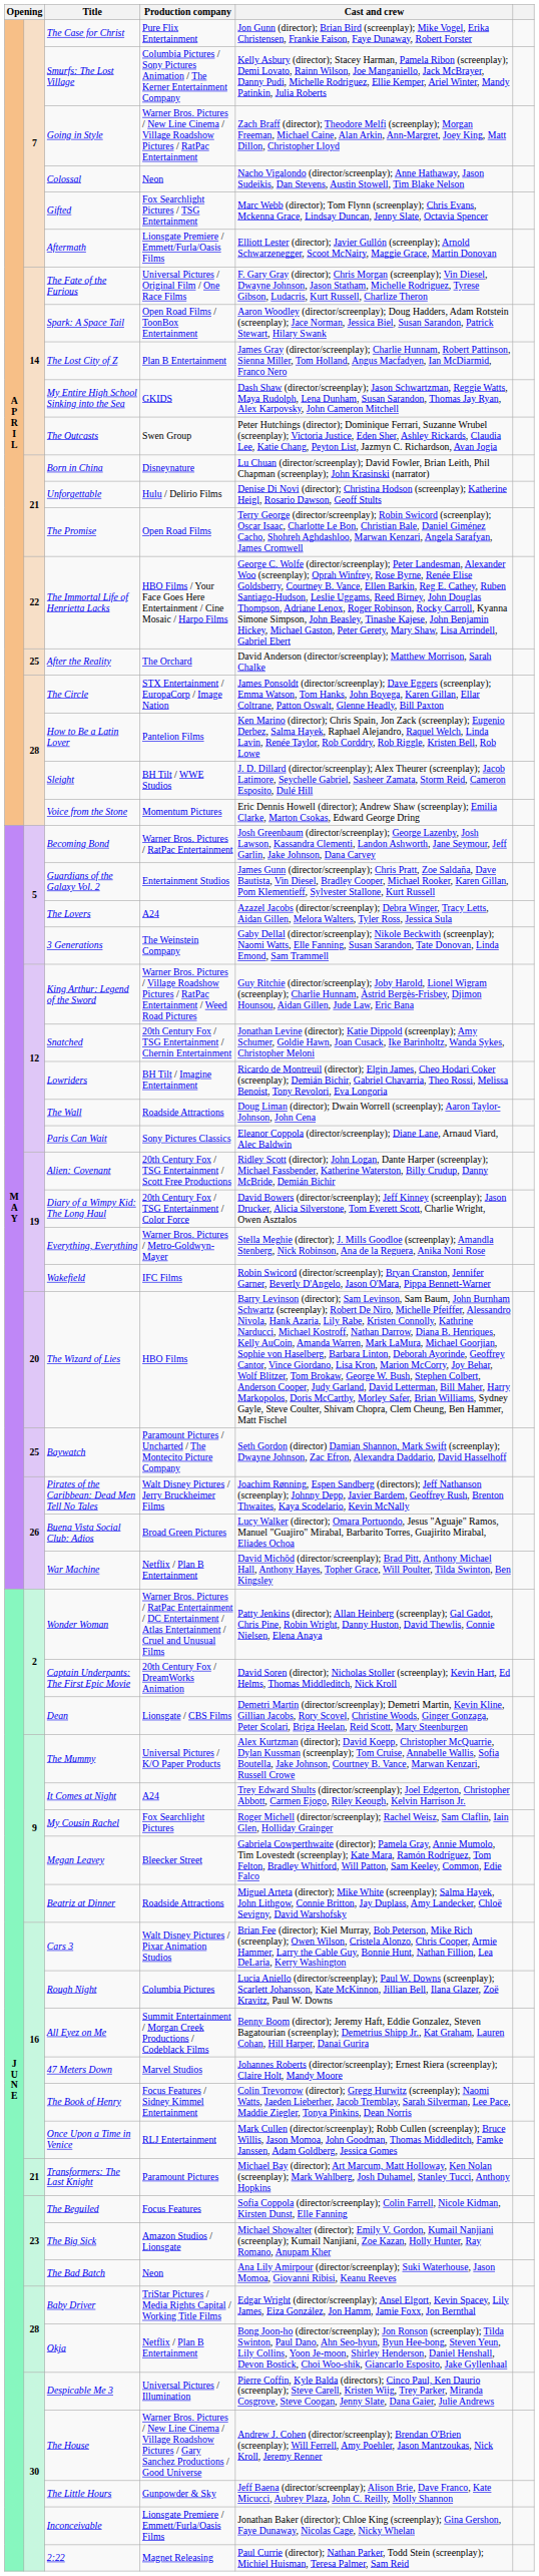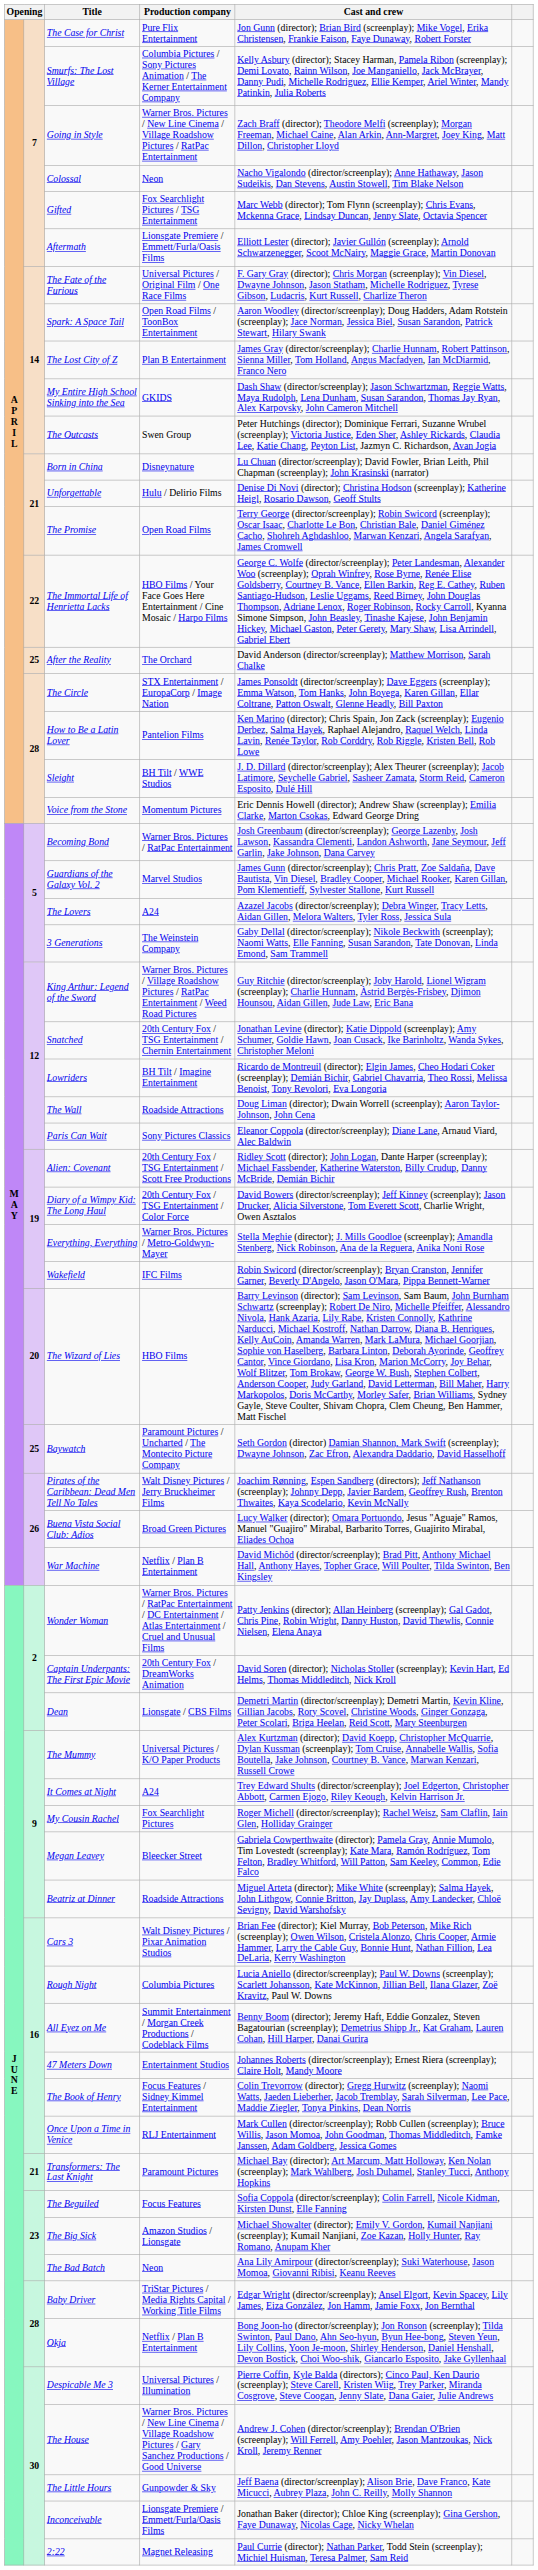Guardians of the Galaxy Vol. 2 | Production company: Entertainment Studios -> Marvel Studios
47 Meters Down | Production company: Marvel Studios -> Entertainment Studios
